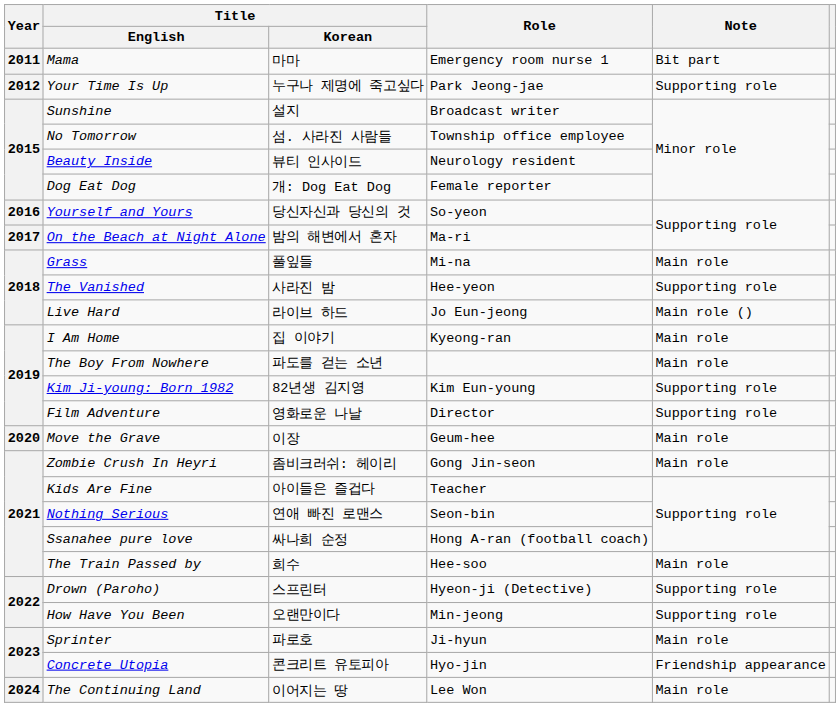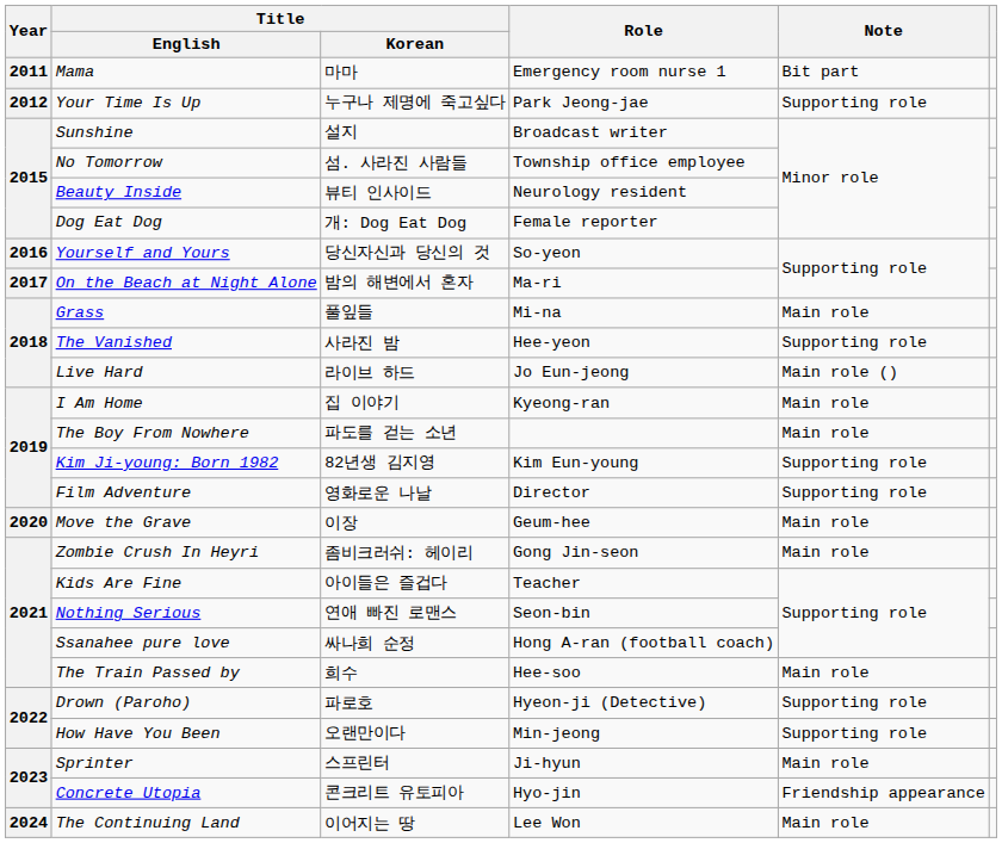Drown (Paroho) | Title / Korean: 스프린터 -> 파로호
Sprinter | Title / Korean: 파로호 -> 스프린터
